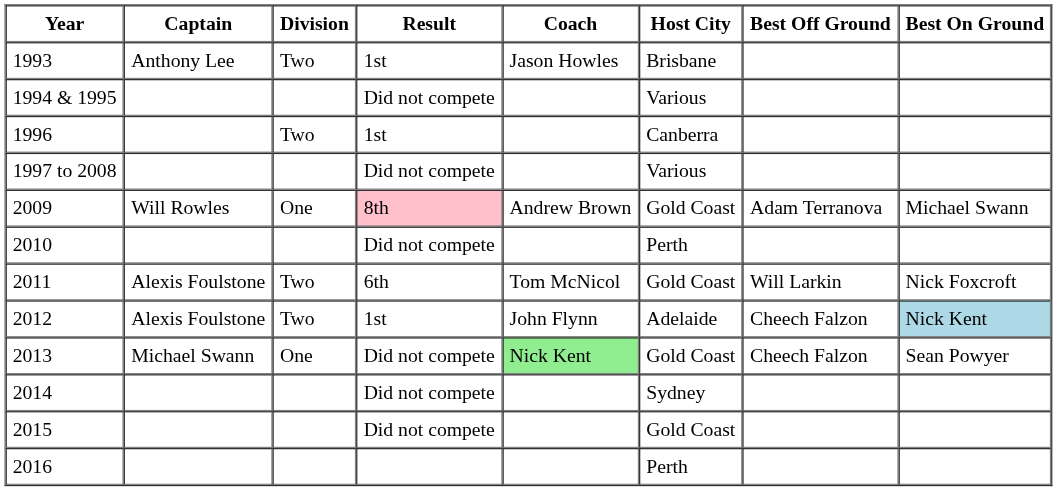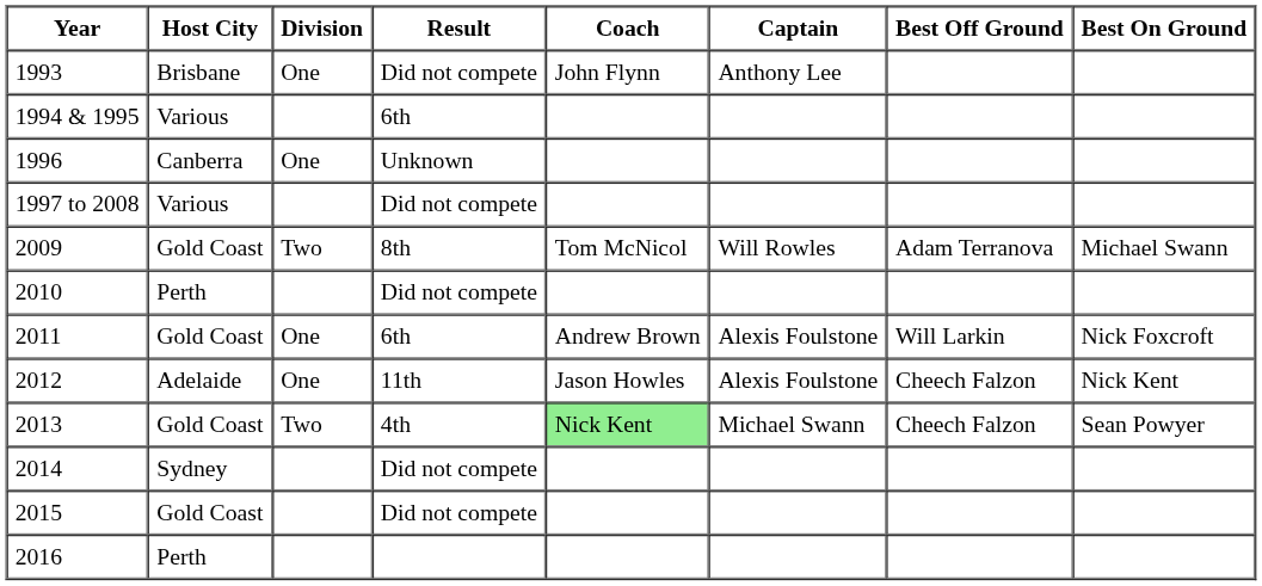columns swapped: Host City <-> Captain
1993 | Division: Two -> One
1993 | Result: 1st -> Did not compete
1993 | Coach: Jason Howles -> John Flynn
1994 & 1995 | Result: Did not compete -> 6th
1996 | Division: Two -> One
1996 | Result: 1st -> Unknown
2009 | Division: One -> Two
2009 | Result: pink background -> no background
2009 | Coach: Andrew Brown -> Tom McNicol
2011 | Division: Two -> One
2011 | Coach: Tom McNicol -> Andrew Brown
2012 | Division: Two -> One
2012 | Result: 1st -> 11th
2012 | Coach: John Flynn -> Jason Howles
2012 | Best On Ground: lightblue background -> no background
2013 | Division: One -> Two
2013 | Result: Did not compete -> 4th
